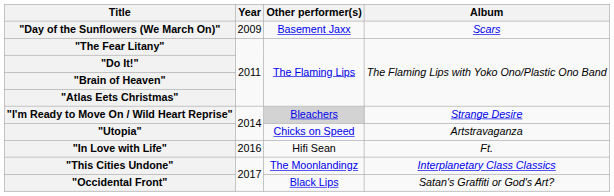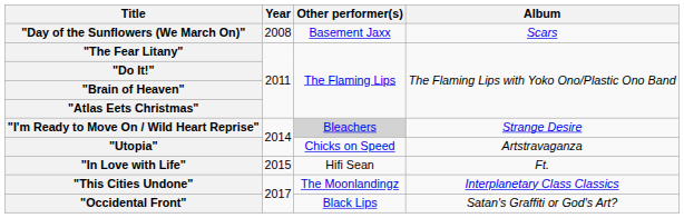"Day of the Sunflowers (We March On)" | Year: 2009 -> 2008
"In Love with Life" | Year: 2016 -> 2015
